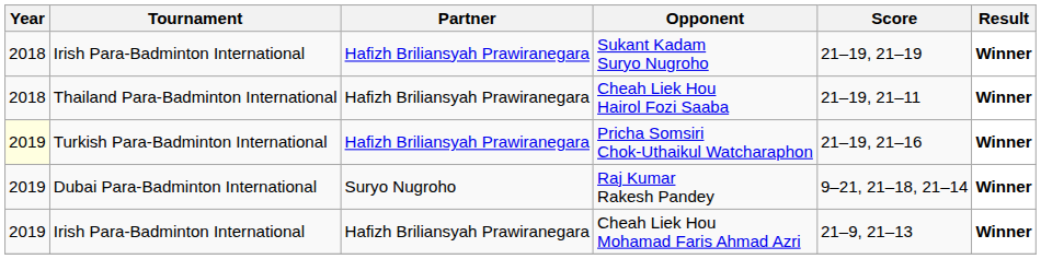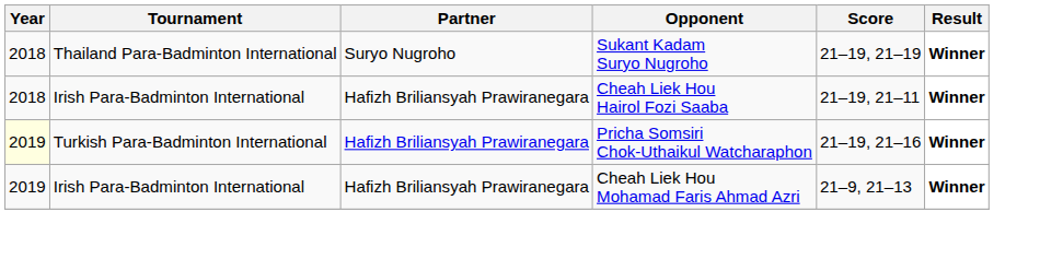Sukant Kadam Suryo Nugroho | Tournament: Irish Para-Badminton International -> Thailand Para-Badminton International
Sukant Kadam Suryo Nugroho | Partner: Hafizh Briliansyah Prawiranegara -> Suryo Nugroho
Cheah Liek Hou Hairol Fozi Saaba | Tournament: Thailand Para-Badminton International -> Irish Para-Badminton International
- row: 2019 | Dubai Para-Badminton International | Suryo Nugroho | Raj Kumar Rakesh Pandey | 9–21, 21–18, 21–14 | Winner
